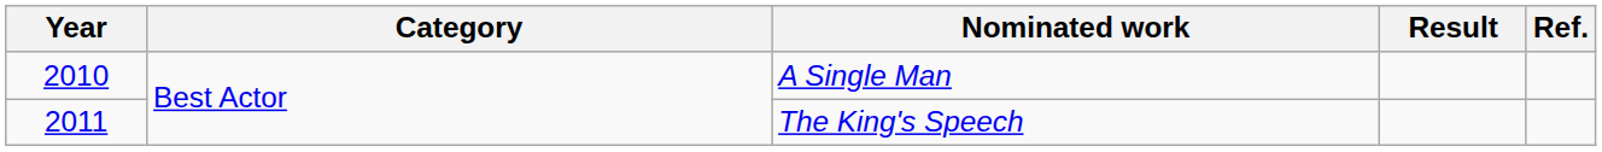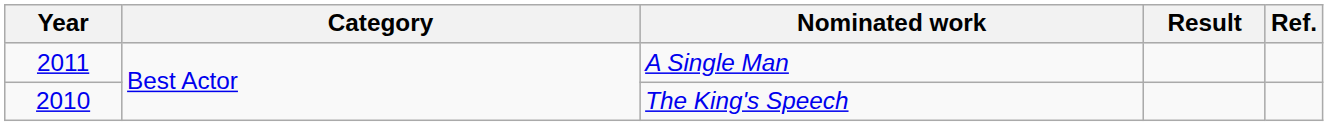A Single Man | Year: 2010 -> 2011
The King's Speech | Year: 2011 -> 2010
